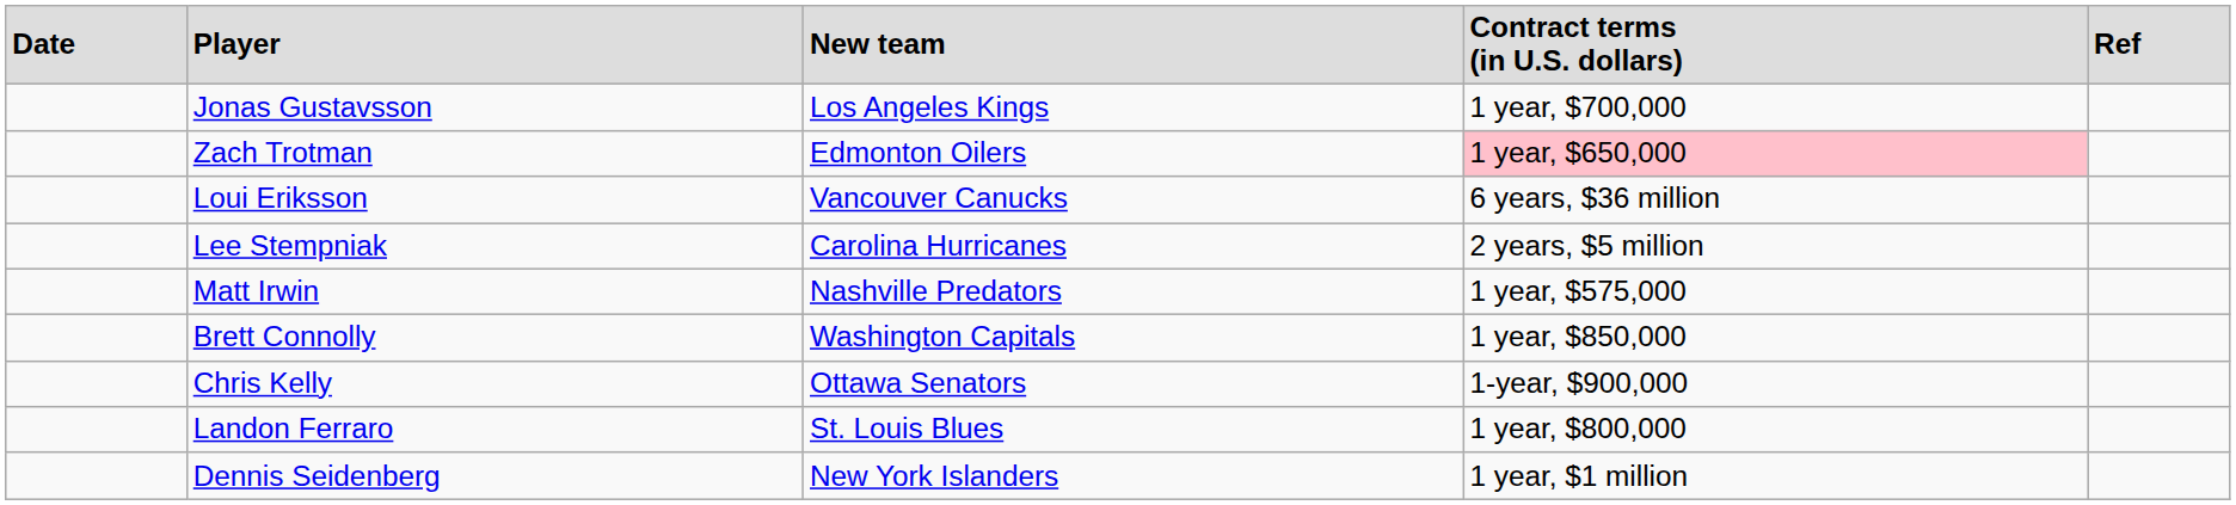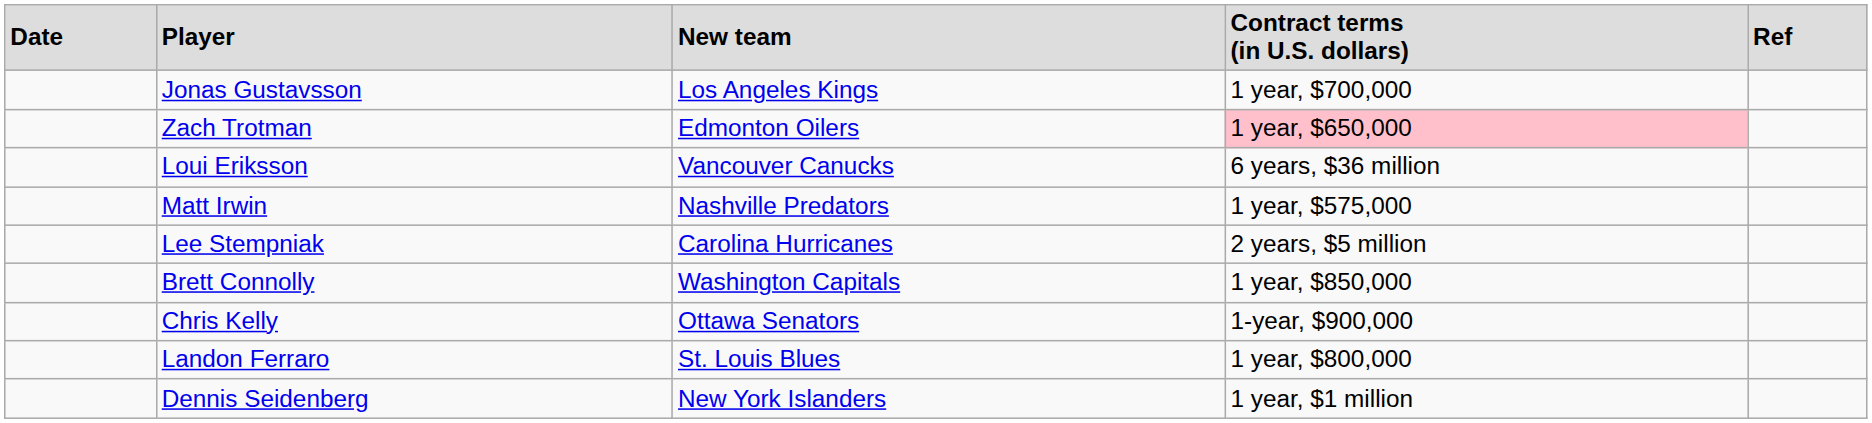rows swapped: Matt Irwin <-> Lee Stempniak
